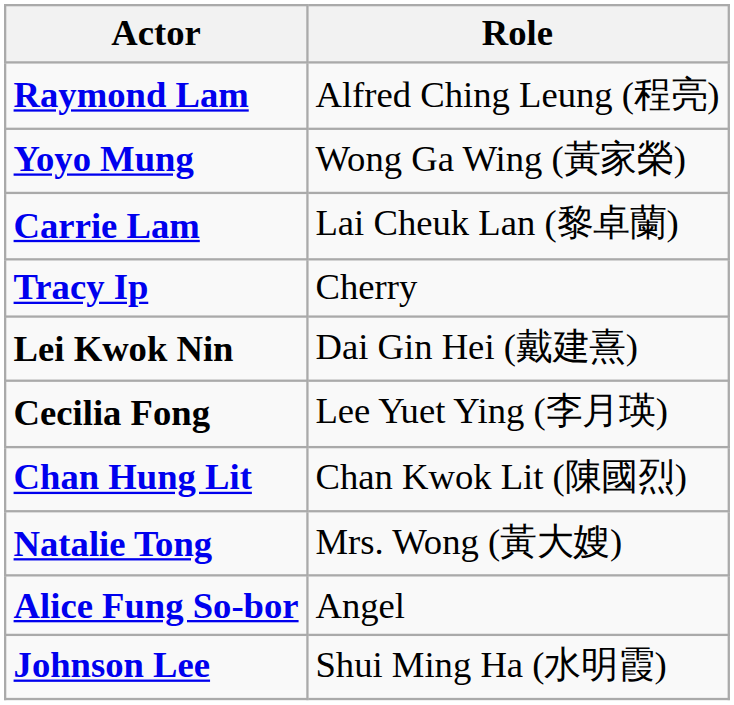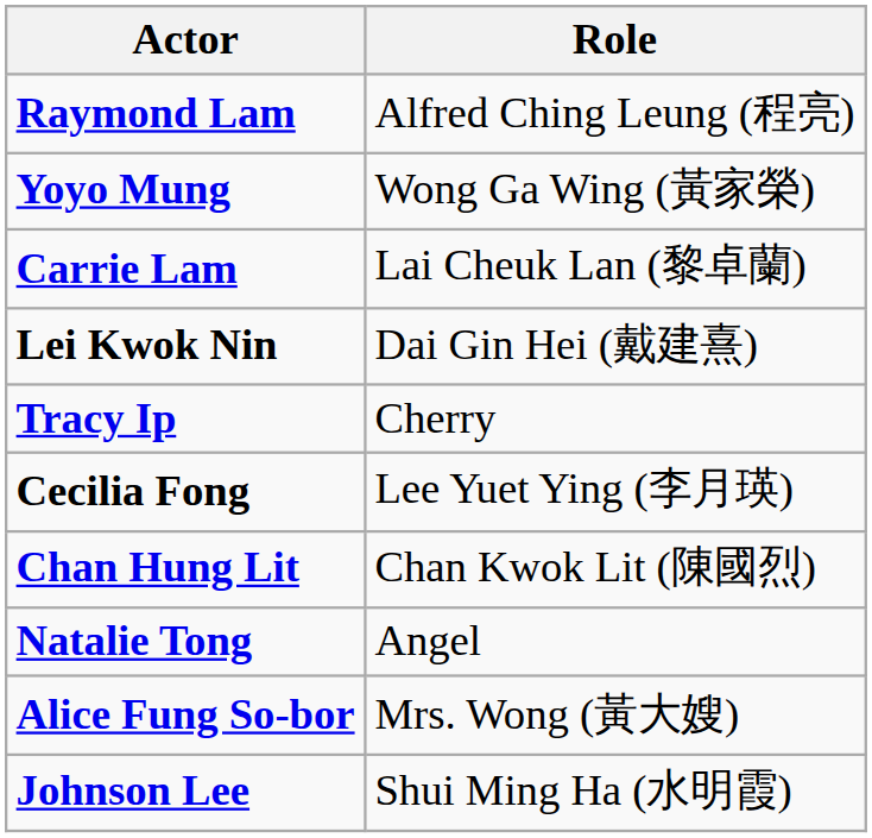rows swapped: Lei Kwok Nin <-> Tracy Ip
Natalie Tong | Role: Mrs. Wong (黃大嫂) -> Angel
Alice Fung So-bor | Role: Angel -> Mrs. Wong (黃大嫂)
